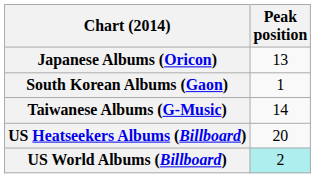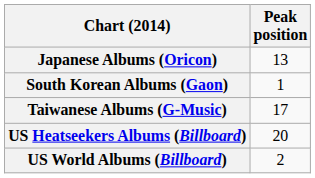Taiwanese Albums (G-Music) | Peak position: 14 -> 17
US World Albums (Billboard) | Peak position: paleturquoise background -> no background
